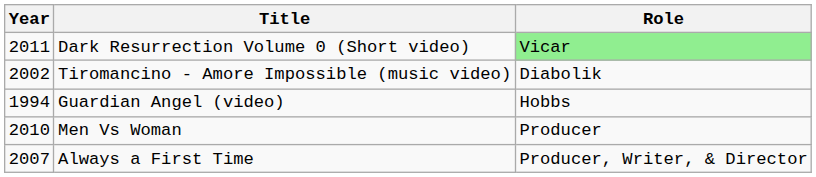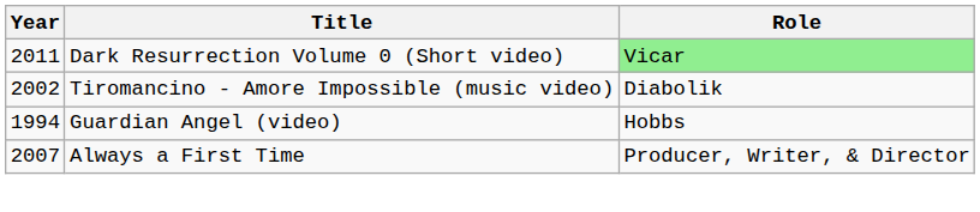- row: 2010 | Men Vs Woman | Producer
